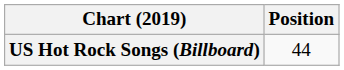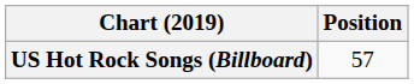US Hot Rock Songs (Billboard) | Position: 44 -> 57
